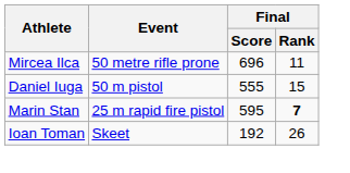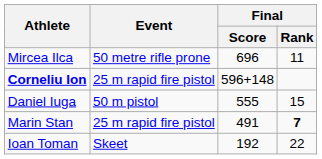+ row: Corneliu Ion | 25 m rapid fire pistol | 596+148
Marin Stan | Final / Score: 595 -> 491
Ioan Toman | Final / Rank: 26 -> 22
